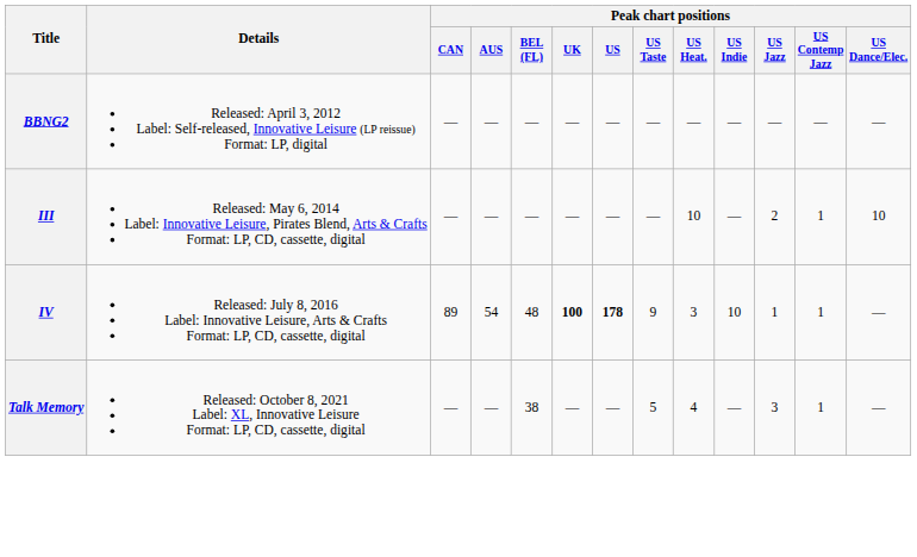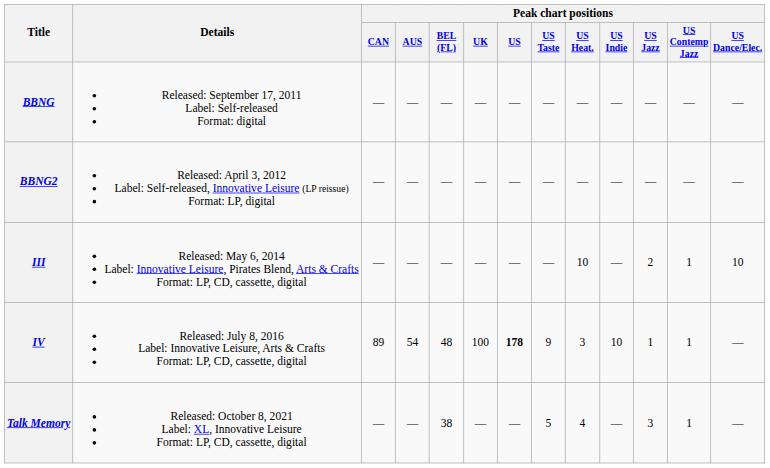+ row: BBNG | Released: September 17, 2011 Label: Self-released Format: digital | — | — | — | — | — | — | — | — | — | — | —
IV | Peak chart positions / UK: bold -> normal
